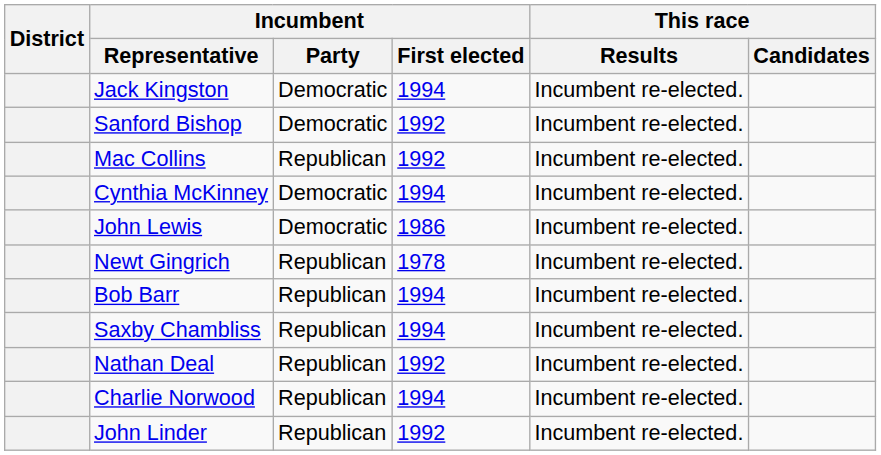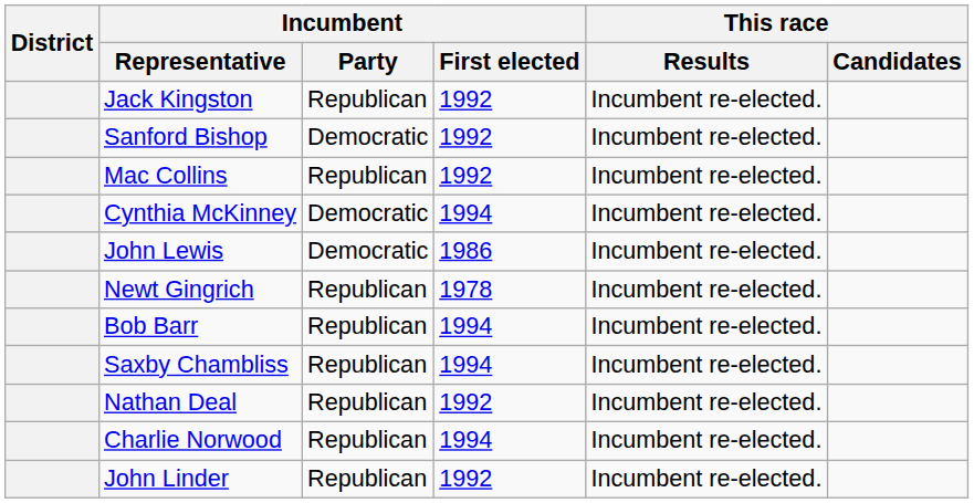Jack Kingston | Incumbent / Party: Democratic -> Republican
Jack Kingston | Incumbent / First elected: 1994 -> 1992
